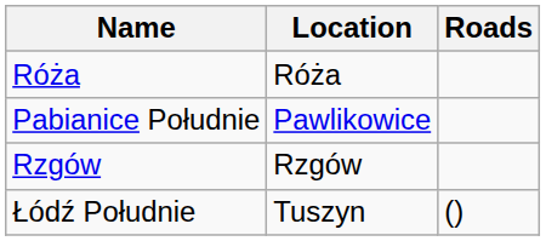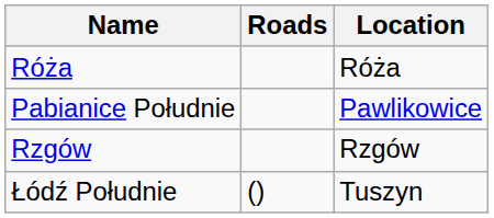columns swapped: Location <-> Roads
